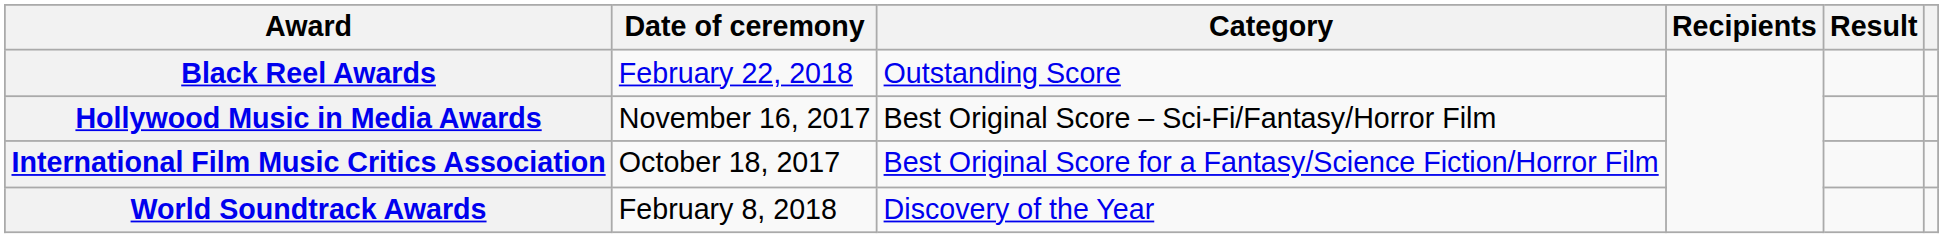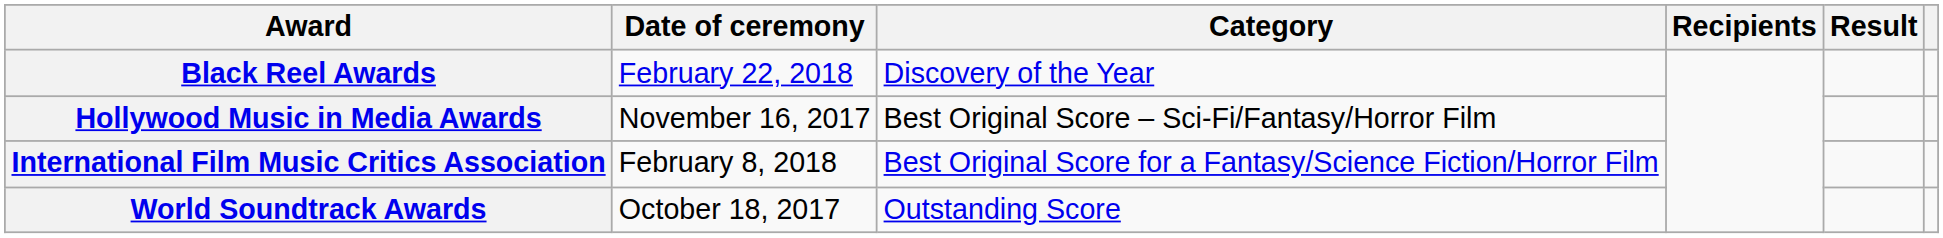Black Reel Awards | Category: Outstanding Score -> Discovery of the Year
International Film Music Critics Association | Date of ceremony: October 18, 2017 -> February 8, 2018
World Soundtrack Awards | Date of ceremony: February 8, 2018 -> October 18, 2017
World Soundtrack Awards | Category: Discovery of the Year -> Outstanding Score
